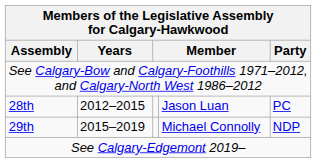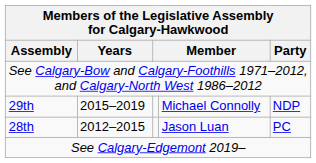rows swapped: 28th <-> 29th
